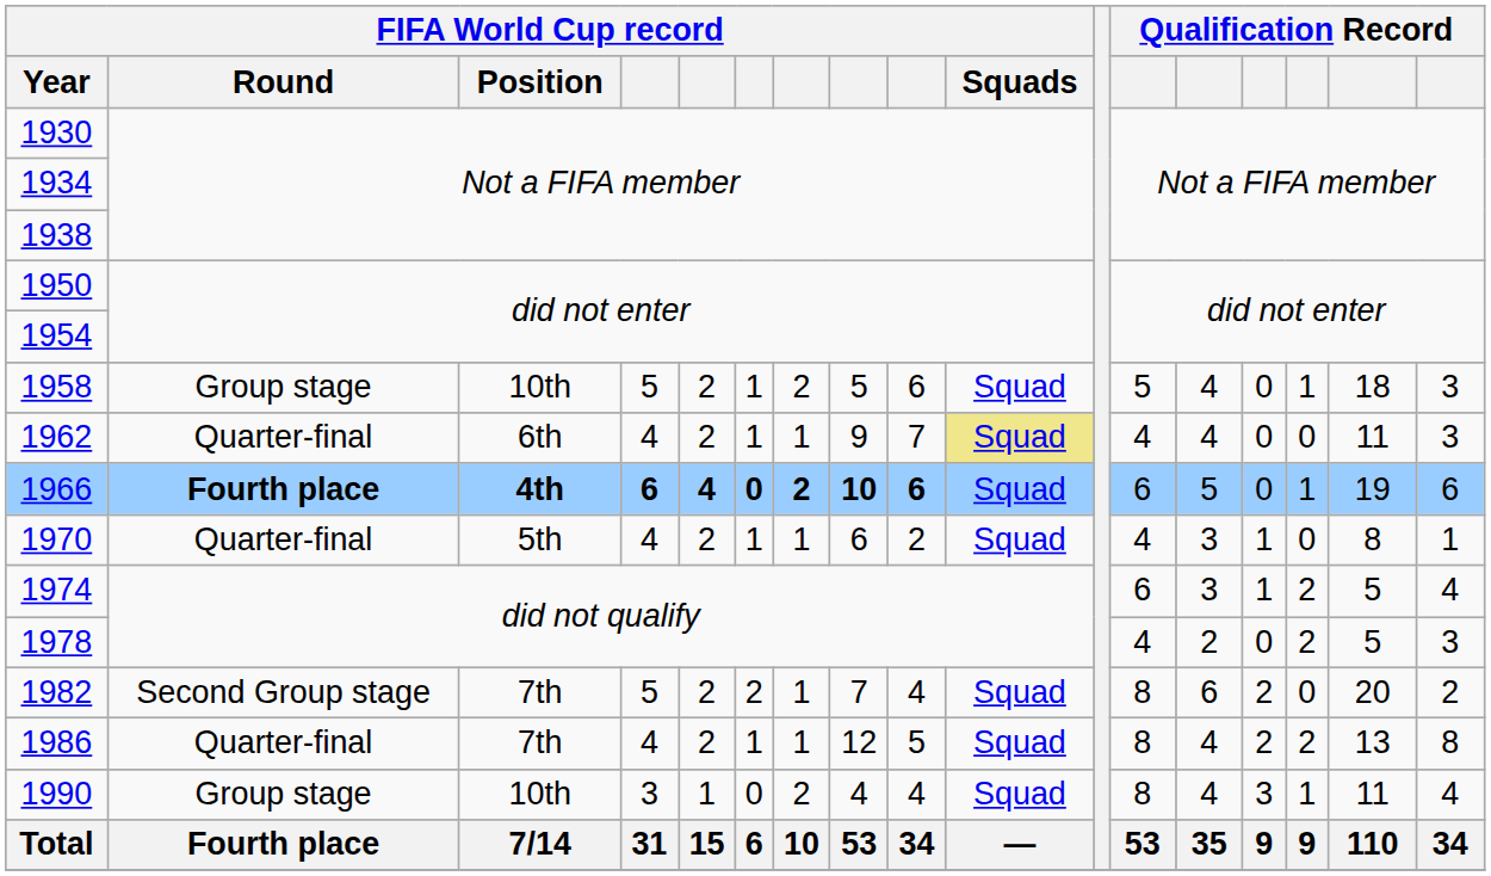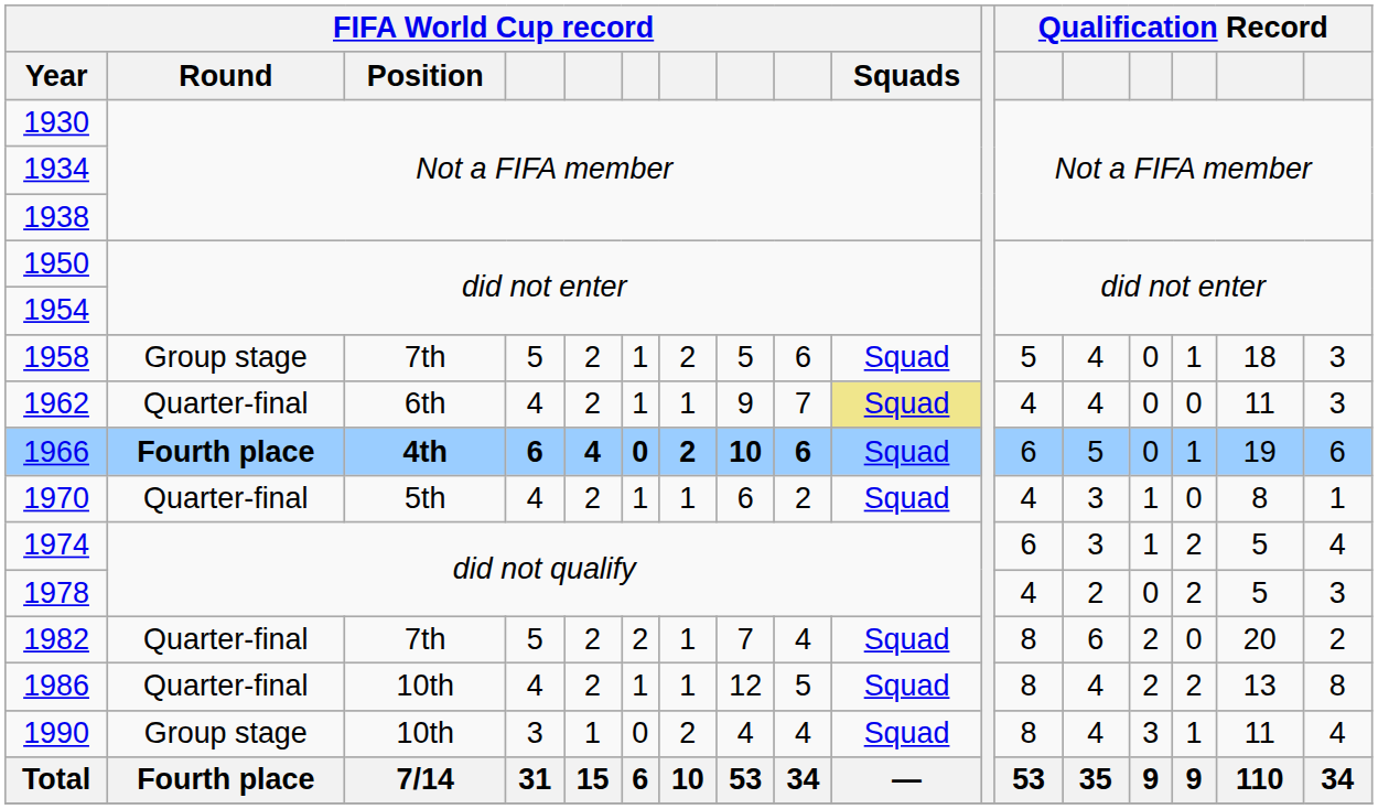1958 | FIFA World Cup record / Position: 10th -> 7th
1982 | FIFA World Cup record / Round: Second Group stage -> Quarter-final
1986 | FIFA World Cup record / Position: 7th -> 10th
